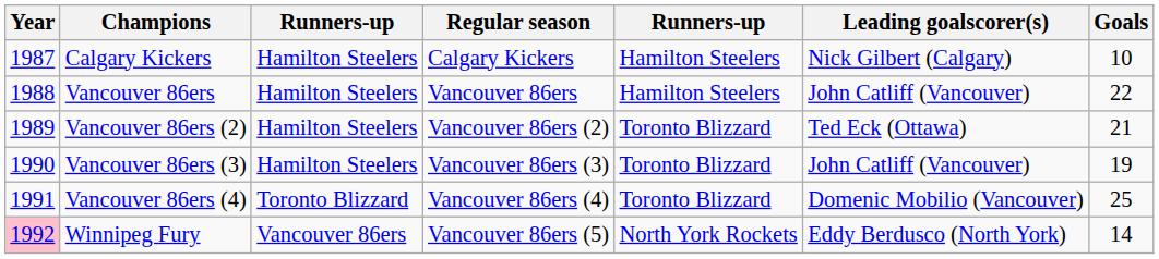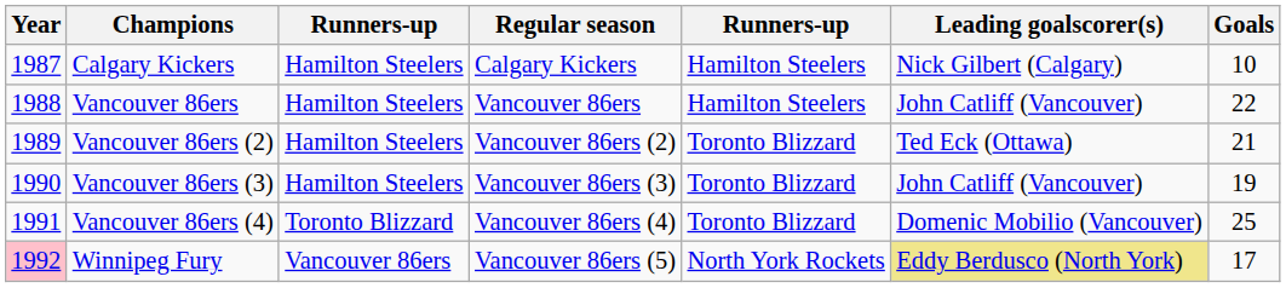Winnipeg Fury | Leading goalscorer(s): no background -> khaki background
Winnipeg Fury | Goals: 14 -> 17
